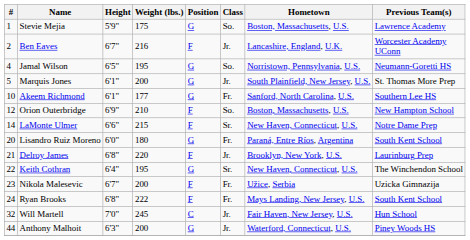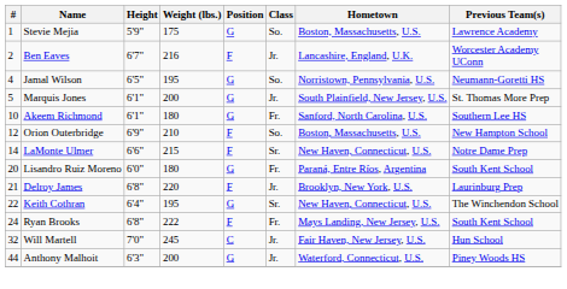Akeem Richmond | Weight (lbs.): 177 -> 180
- row: 23 | Nikola Malesevic | 6'7" | 200 | F | Fr. | Užice, Serbia | Uzicka Gimnazija
